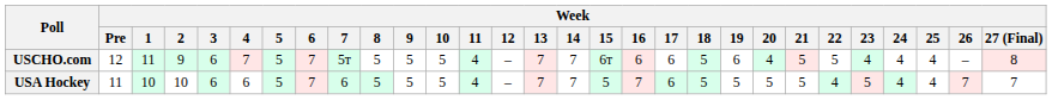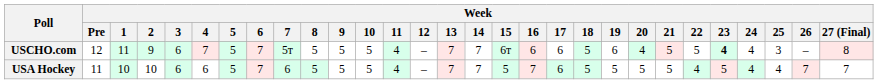USCHO.com | Week / 23: normal -> bold
USCHO.com | Week / 25: 4 -> 3
